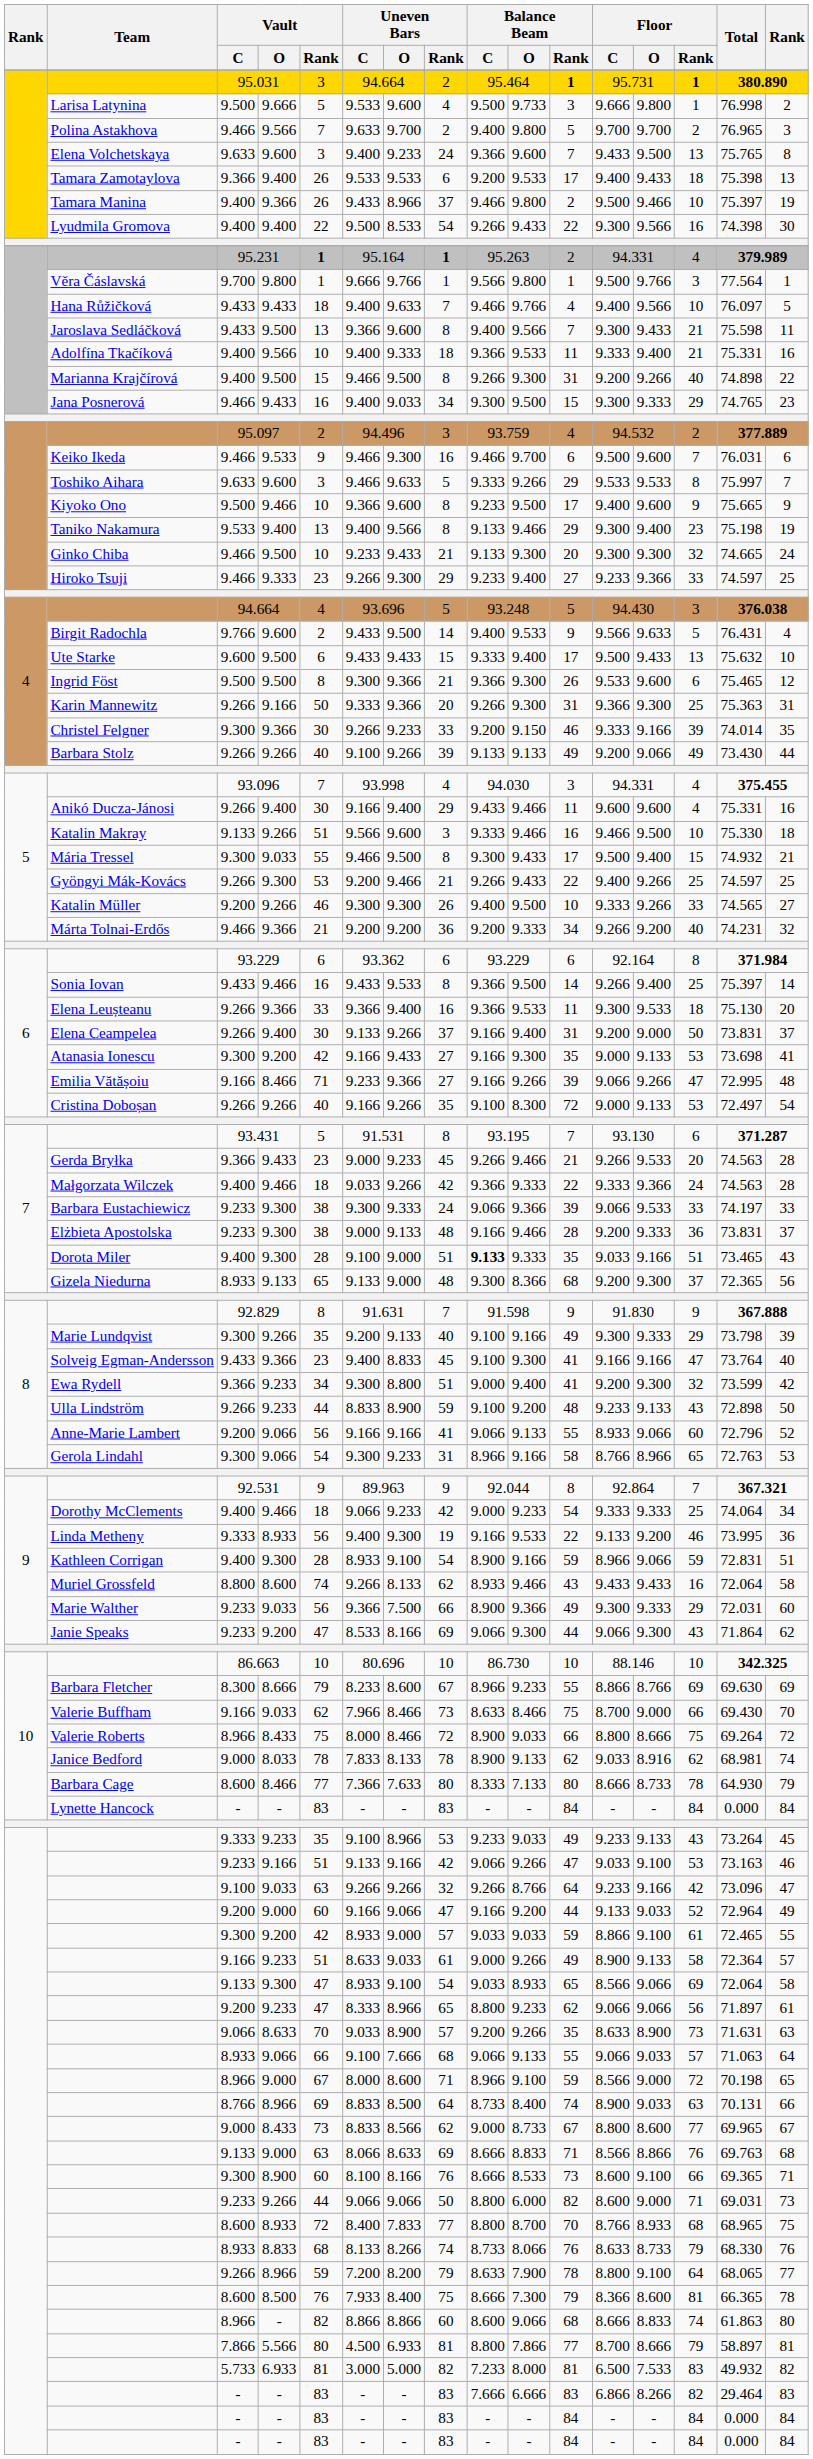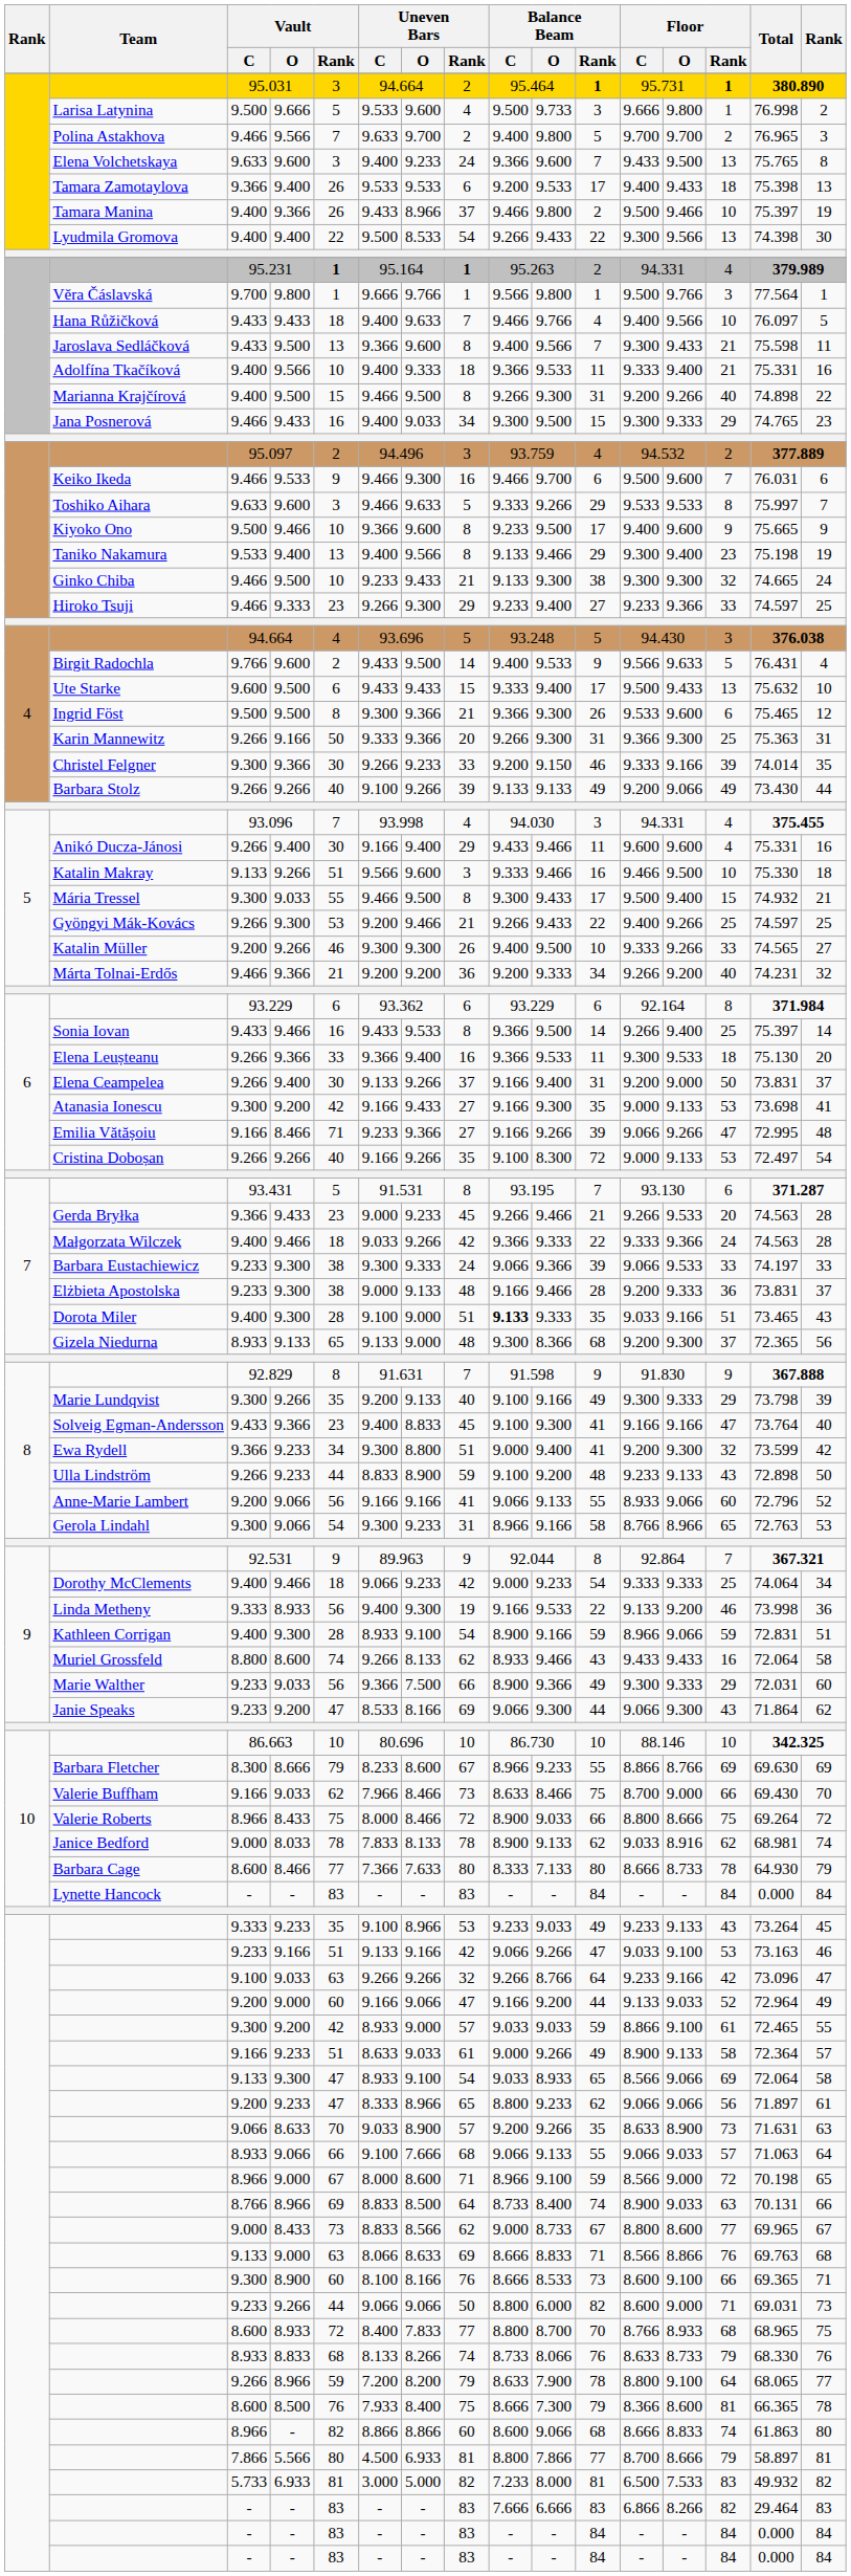Lyudmila Gromova | Floor / Rank: 16 -> 13
Ginko Chiba | Balance Beam / Rank: 20 -> 38
Linda Metheny | Total: 73.995 -> 73.998
